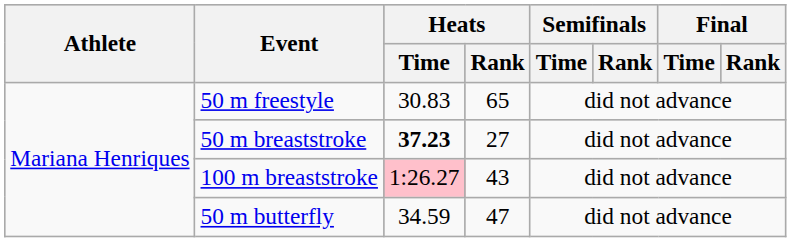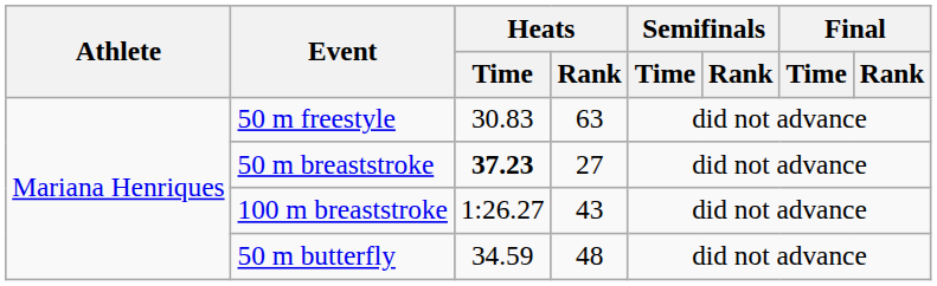50 m freestyle | Heats / Rank: 65 -> 63
100 m breaststroke | Heats / Time: pink background -> no background
50 m butterfly | Heats / Rank: 47 -> 48
